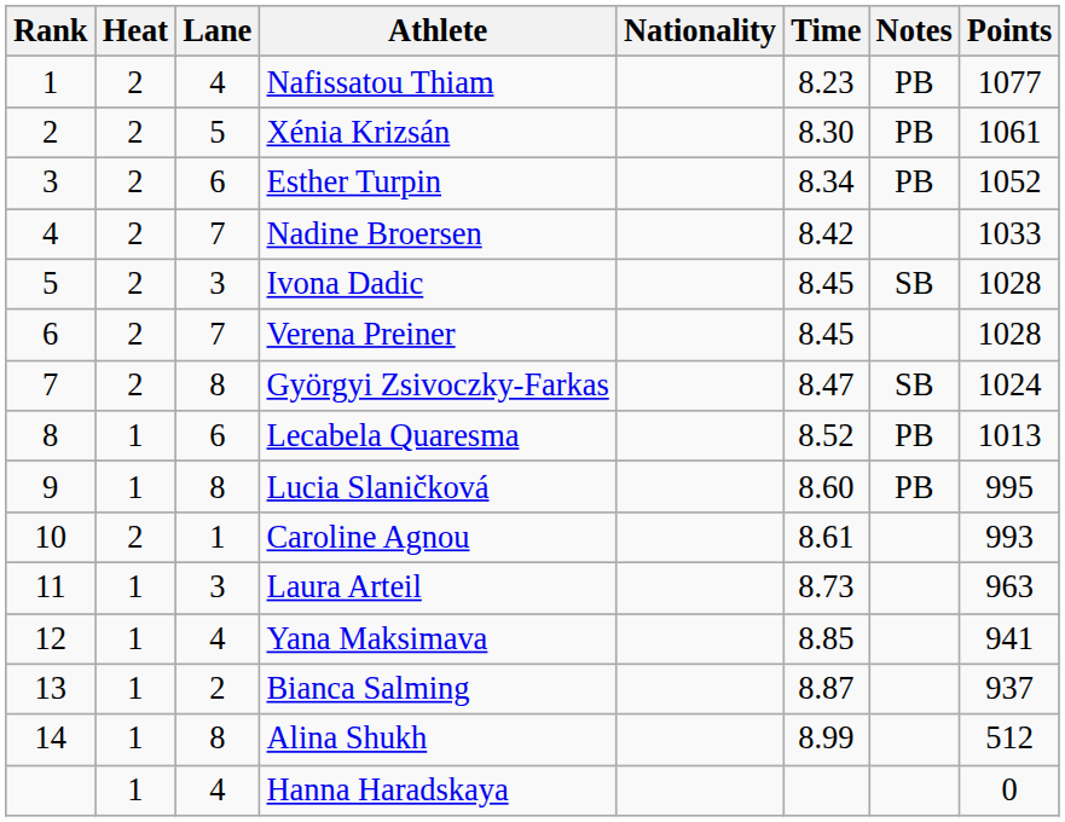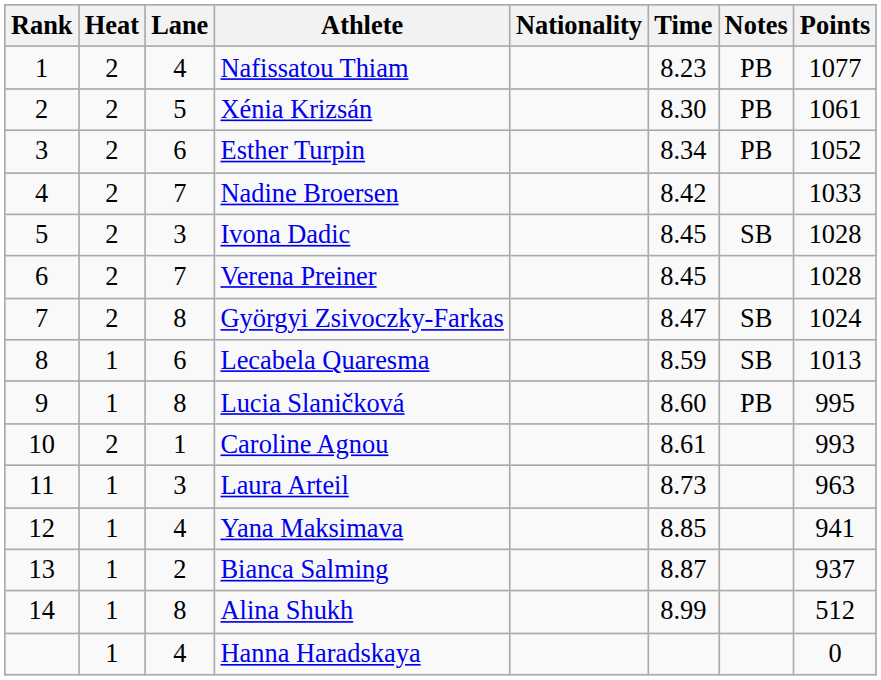Lecabela Quaresma | Time: 8.52 -> 8.59
Lecabela Quaresma | Notes: PB -> SB
